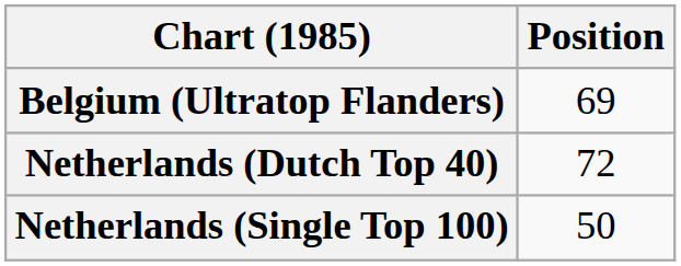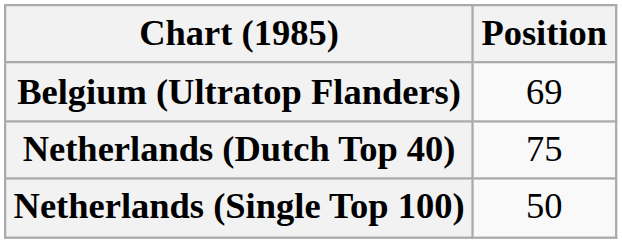Netherlands (Dutch Top 40) | Position: 72 -> 75
